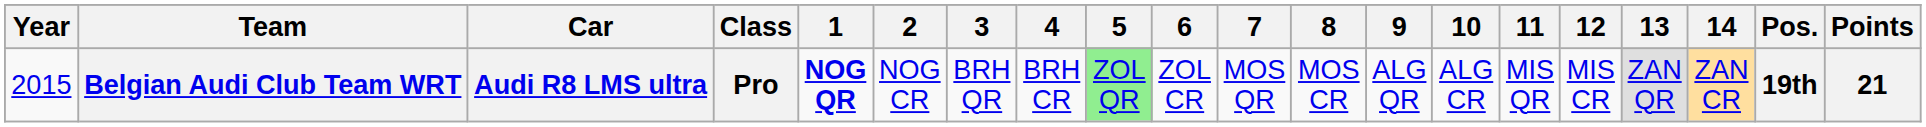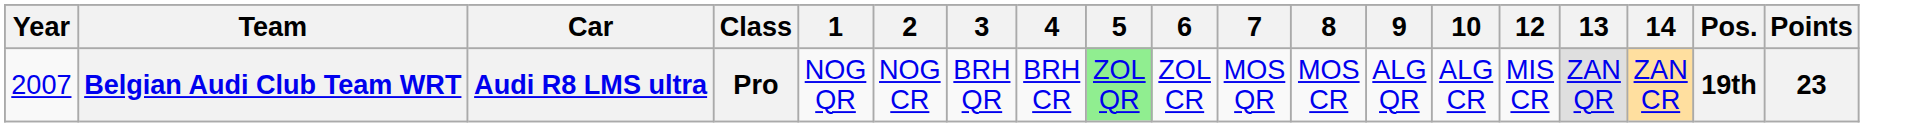- column: 11 | MIS QR
Belgian Audi Club Team WRT | Year: 2015 -> 2007
Belgian Audi Club Team WRT | 1: bold -> normal
Belgian Audi Club Team WRT | Points: 21 -> 23
